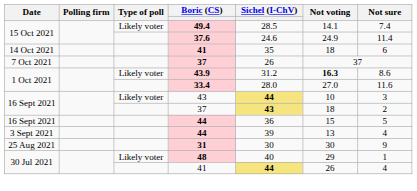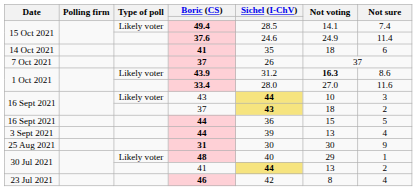30 Jul 2021 / 41 | Not voting: 26 -> 13
30 Jul 2021 / 41 | Not sure: 4 -> 2
+ row: 23 Jul 2021 | 46 | 42 | 8 | 4
